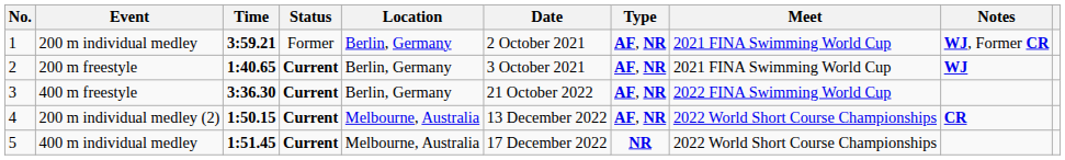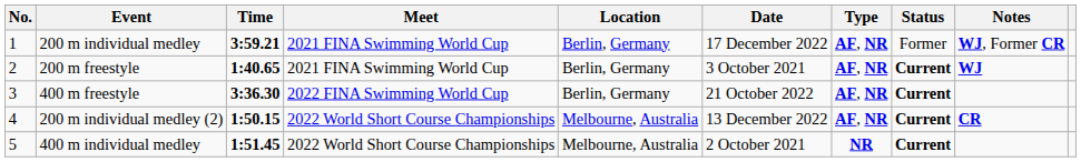columns swapped: Meet <-> Status
200 m individual medley | Date: 2 October 2021 -> 17 December 2022
400 m individual medley | Date: 17 December 2022 -> 2 October 2021
